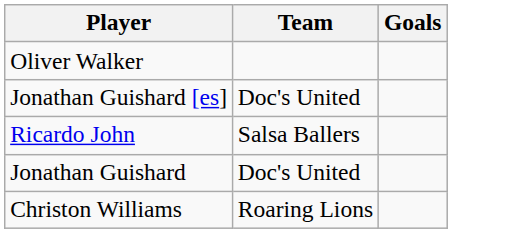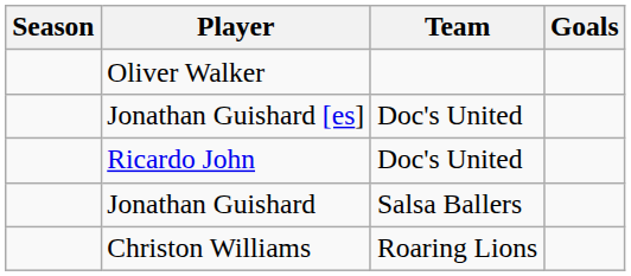+ column: Season
Ricardo John | Team: Salsa Ballers -> Doc's United
Jonathan Guishard | Team: Doc's United -> Salsa Ballers
